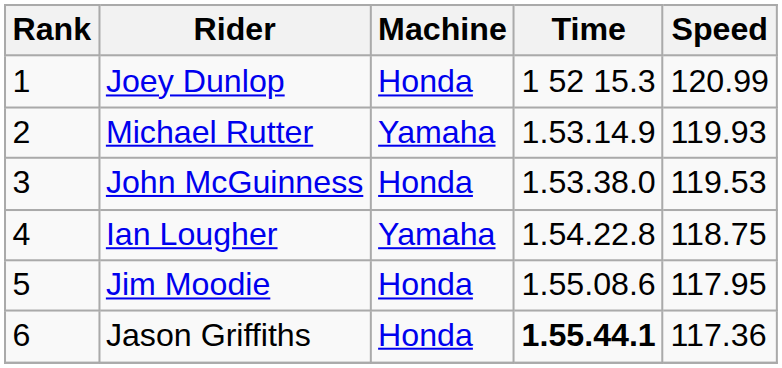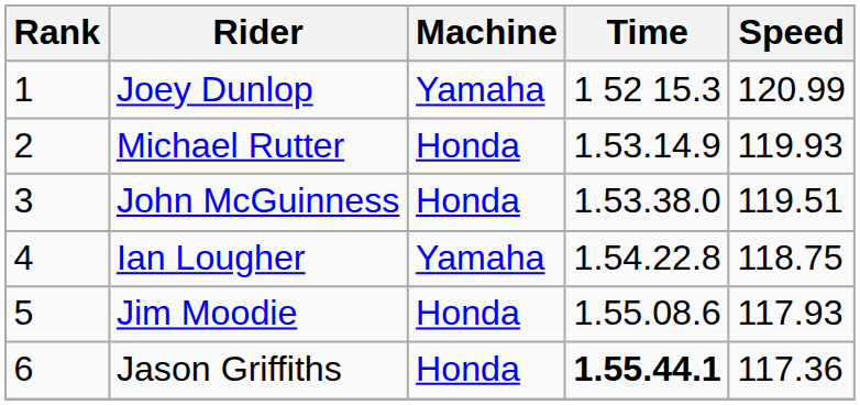Joey Dunlop | Machine: Honda -> Yamaha
Michael Rutter | Machine: Yamaha -> Honda
John McGuinness | Speed: 119.53 -> 119.51
Jim Moodie | Speed: 117.95 -> 117.93
